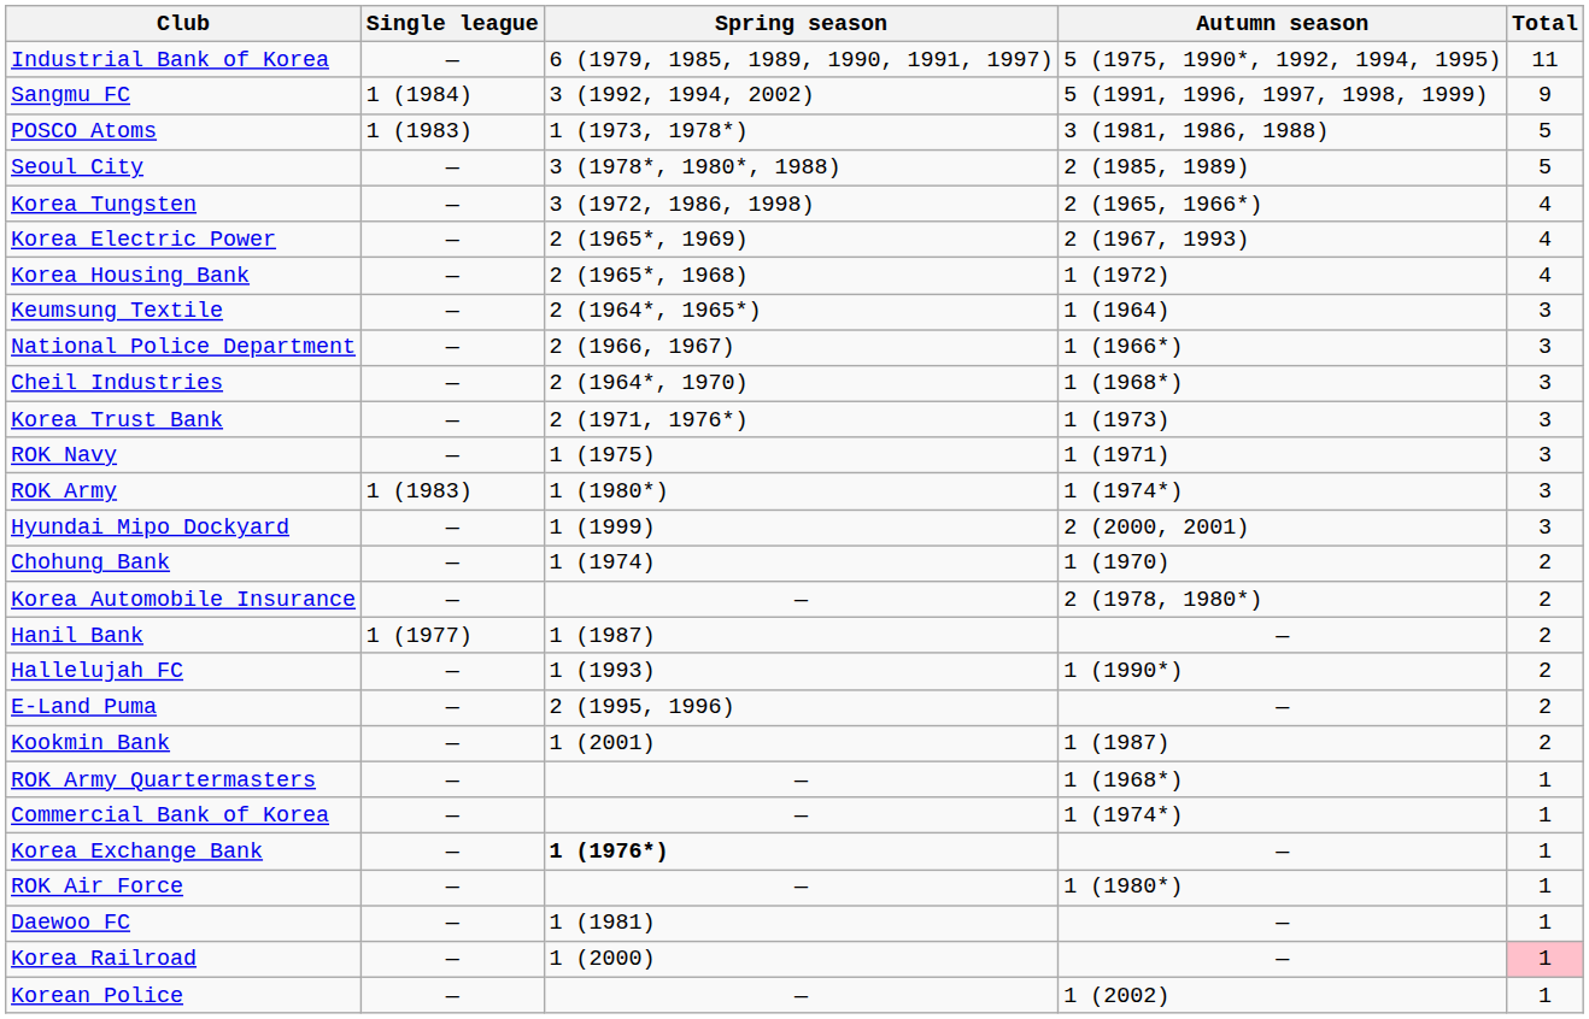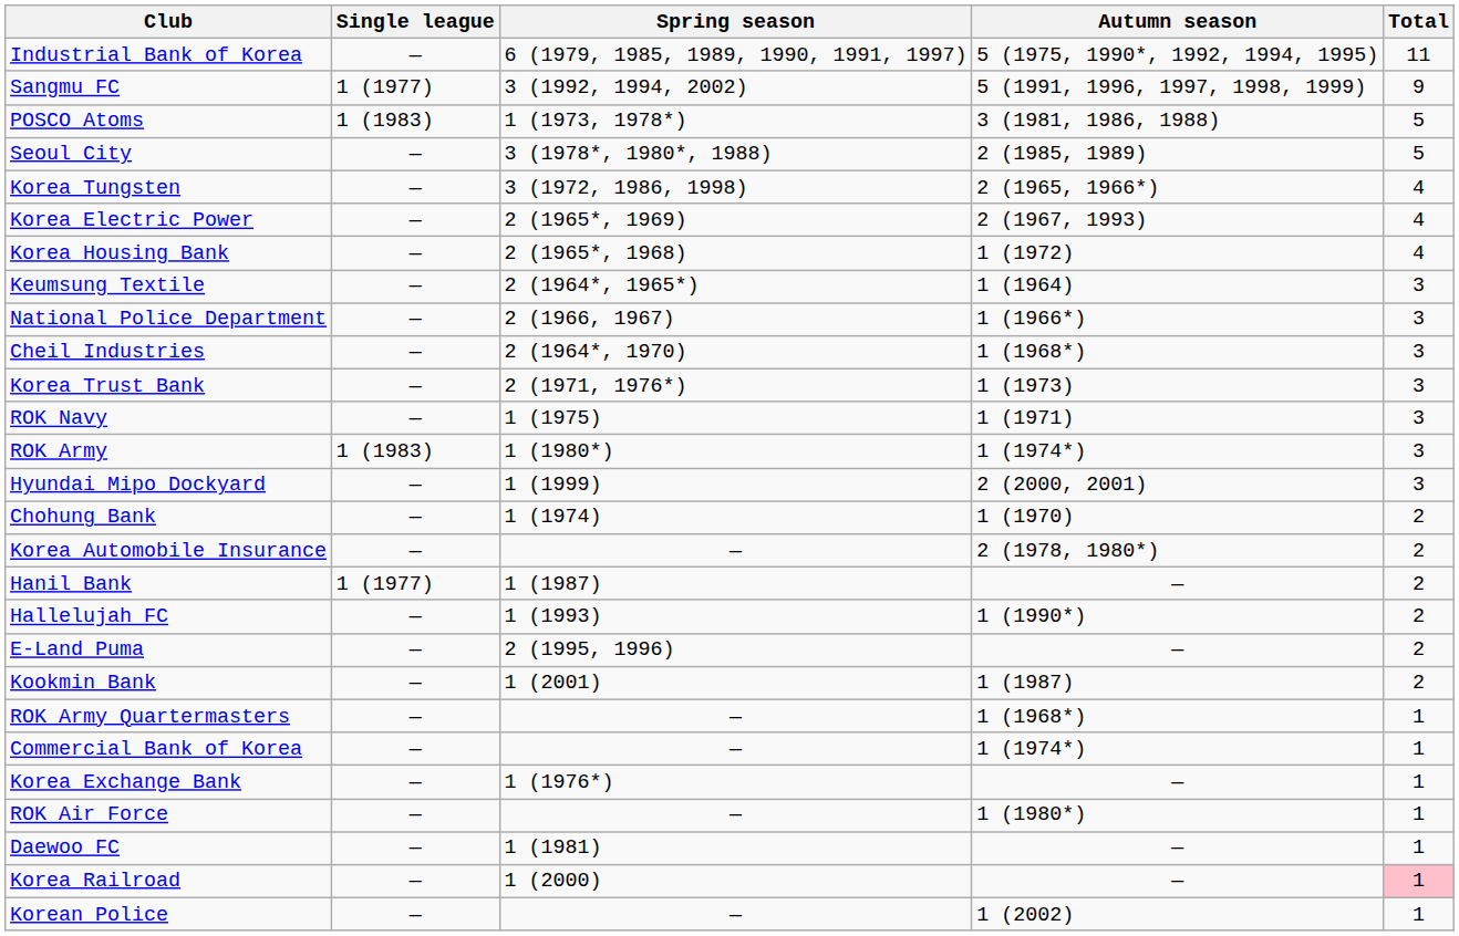Sangmu FC | Single league: 1 (1984) -> 1 (1977)
Korea Exchange Bank | Spring season: bold -> normal
